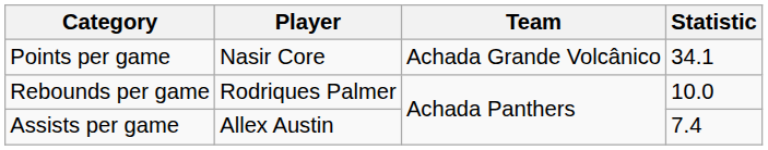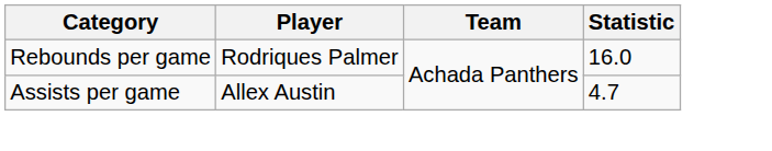- row: Points per game | Nasir Core | Achada Grande Volcânico | 34.1
Rebounds per game | Statistic: 10.0 -> 16.0
Assists per game | Statistic: 7.4 -> 4.7
